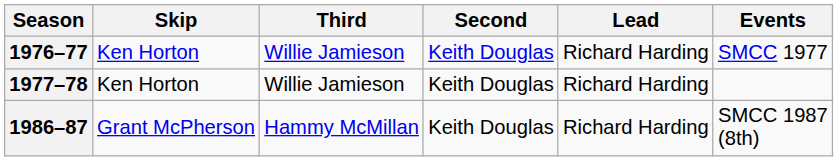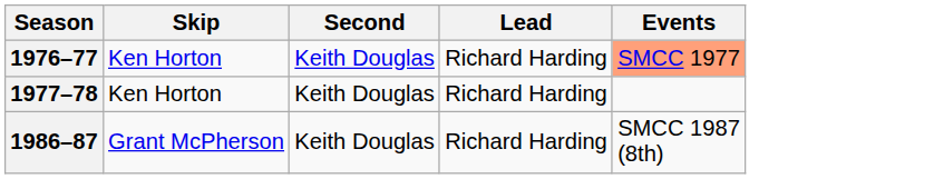- column: Third | Willie Jamieson | Willie Jamieson | Hammy McMillan
1976–77 | Events: no background -> lightsalmon background
